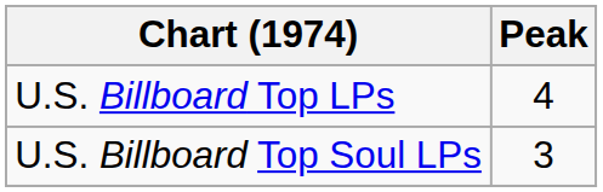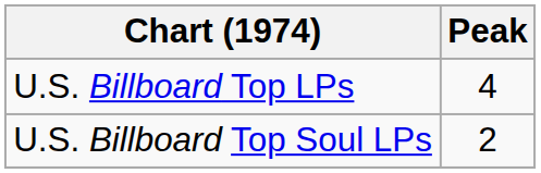U.S. Billboard Top Soul LPs | Peak: 3 -> 2
